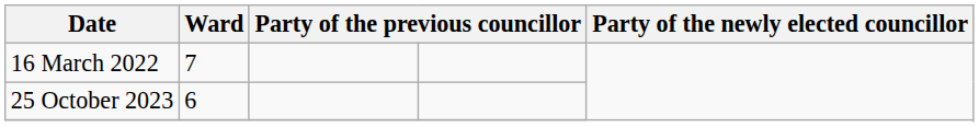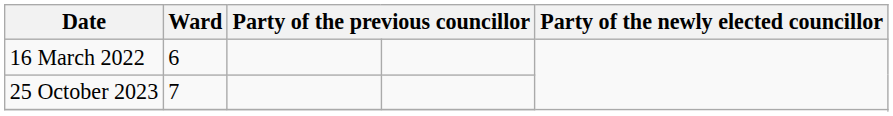16 March 2022 | Ward: 7 -> 6
25 October 2023 | Ward: 6 -> 7
